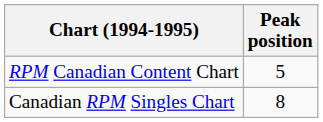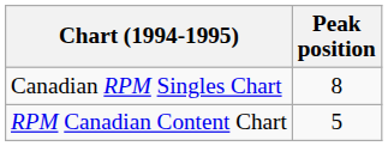rows swapped: Canadian RPM Singles Chart <-> RPM Canadian Content Chart
